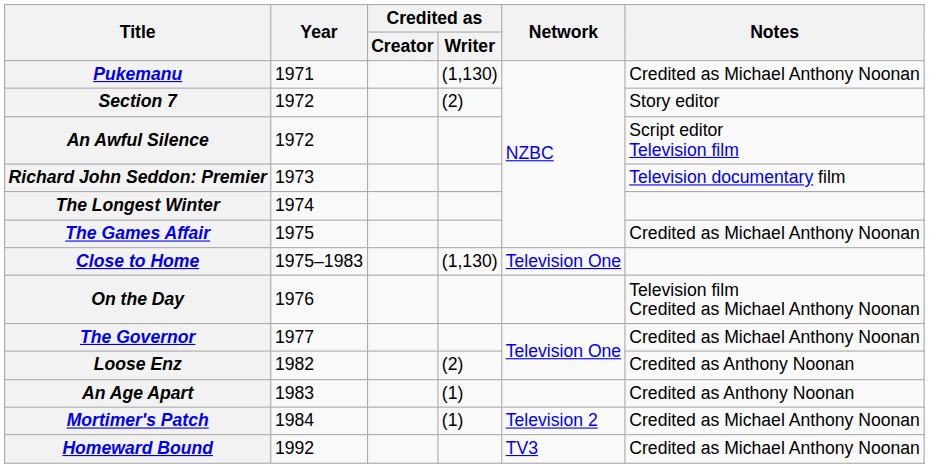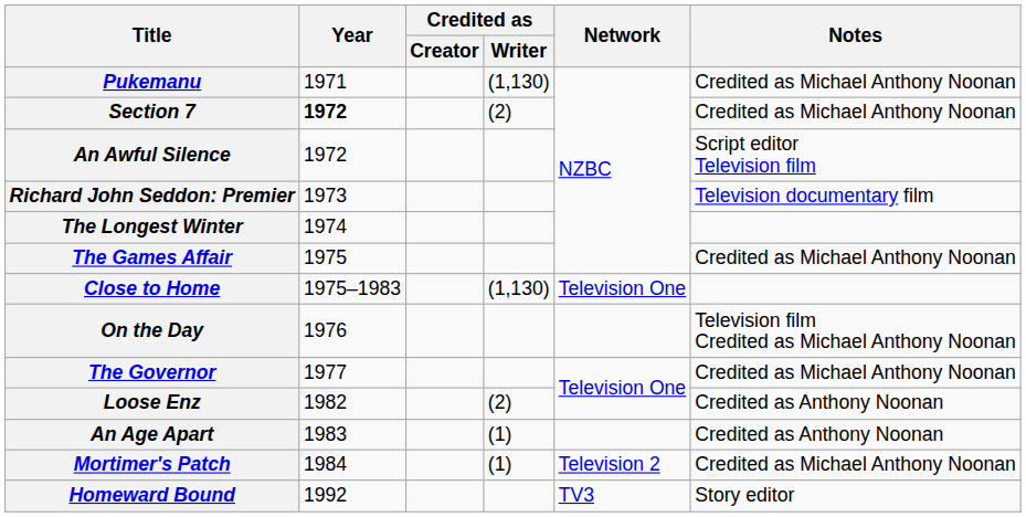Section 7 | Year: normal -> bold
Section 7 | Notes: Story editor -> Credited as Michael Anthony Noonan
Homeward Bound | Notes: Credited as Michael Anthony Noonan -> Story editor
